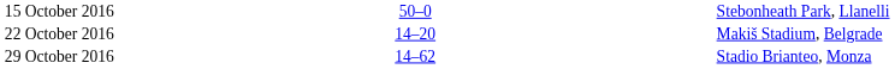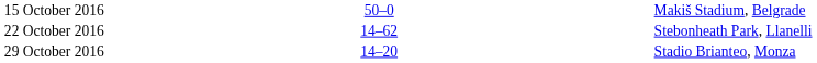15 October 2016 | column 5: Stebonheath Park, Llanelli -> Makiš Stadium, Belgrade
22 October 2016 | column 3: 14–20 -> 14–62
22 October 2016 | column 5: Makiš Stadium, Belgrade -> Stebonheath Park, Llanelli
29 October 2016 | column 3: 14–62 -> 14–20
